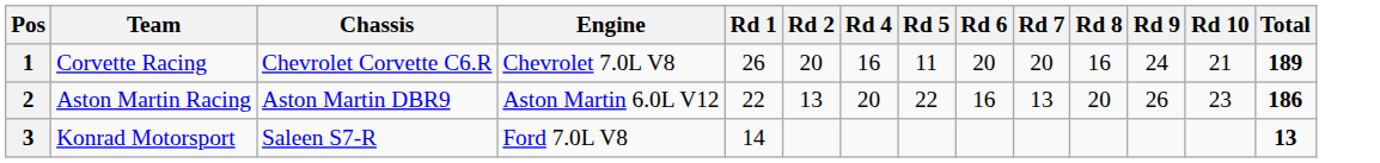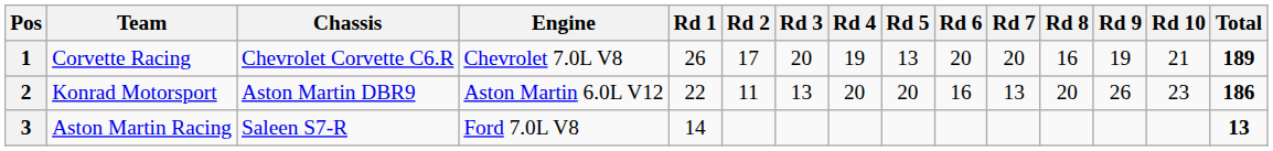+ column: Rd 3 | 20 | 13
1 | Rd 2: 20 -> 17
1 | Rd 4: 16 -> 19
1 | Rd 5: 11 -> 13
1 | Rd 9: 24 -> 19
2 | Team: Aston Martin Racing -> Konrad Motorsport
2 | Rd 2: 13 -> 11
2 | Rd 5: 22 -> 20
3 | Team: Konrad Motorsport -> Aston Martin Racing
